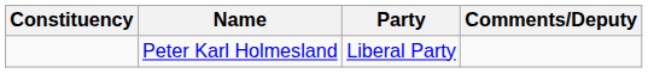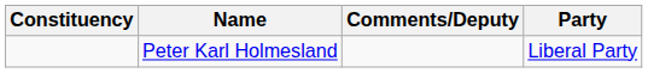columns swapped: Party <-> Comments/Deputy
